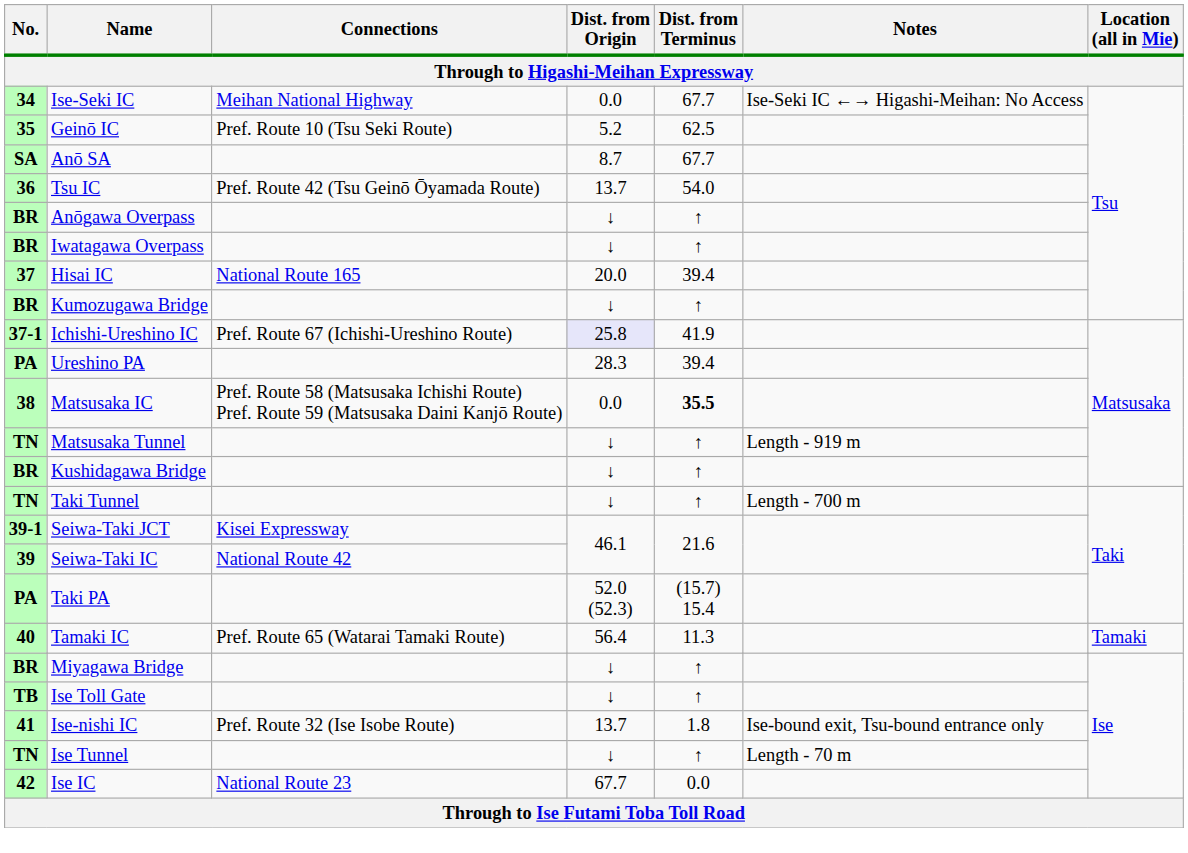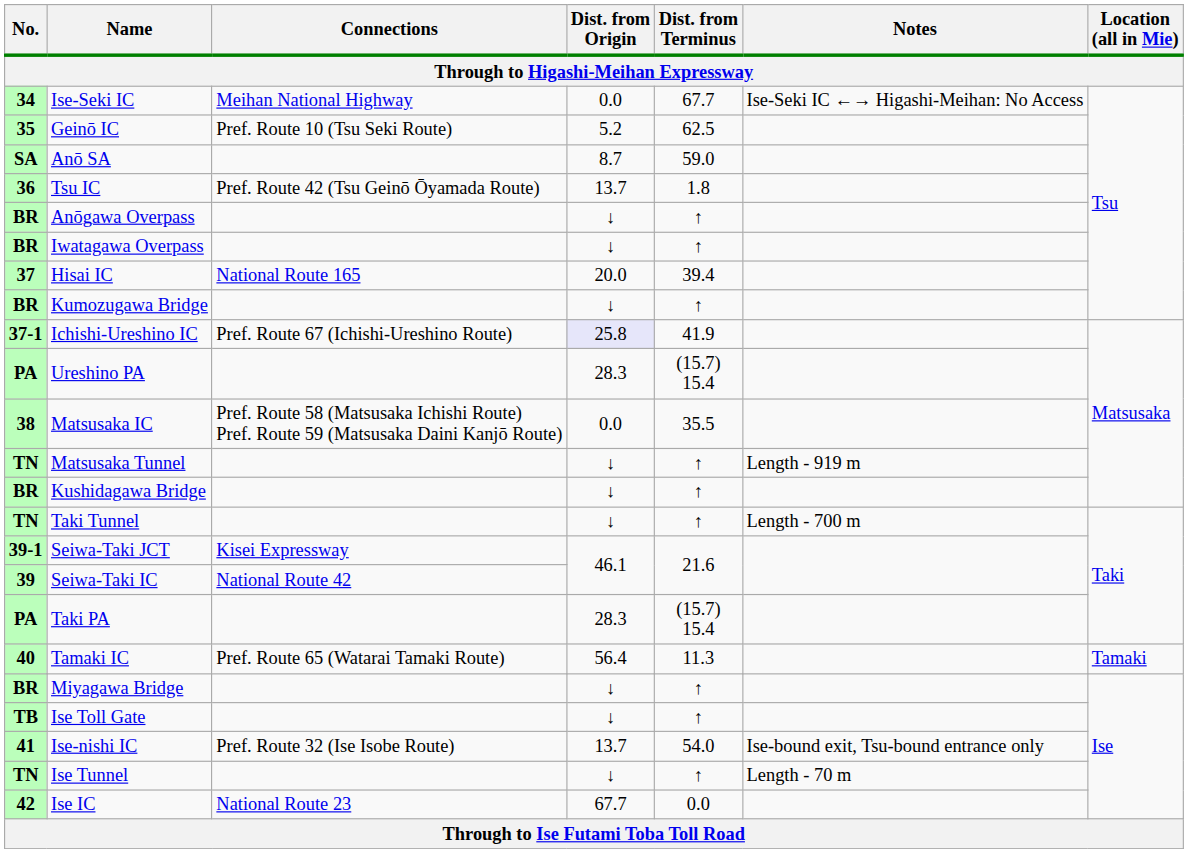Anō SA | Dist. from Terminus: 67.7 -> 59.0
Tsu IC | Dist. from Terminus: 54.0 -> 1.8
Ureshino PA | Dist. from Terminus: 39.4 -> (15.7) 15.4
Matsusaka IC | Dist. from Terminus: bold -> normal
Taki PA | Dist. from Origin: 52.0 (52.3) -> 28.3
Ise-nishi IC | Dist. from Terminus: 1.8 -> 54.0
